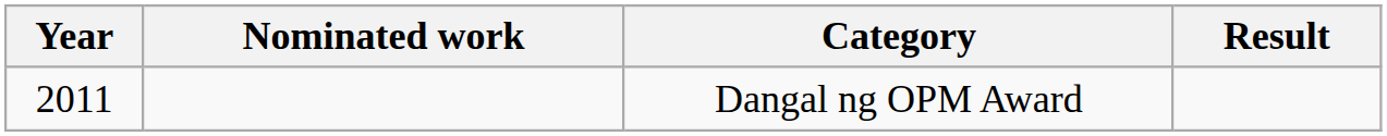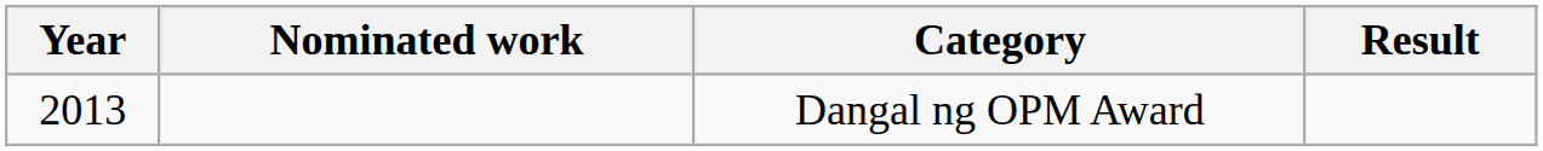Dangal ng OPM Award | Year: 2011 -> 2013
